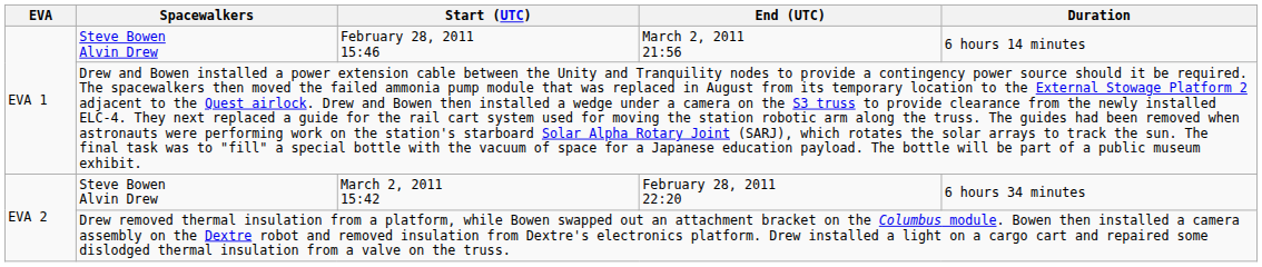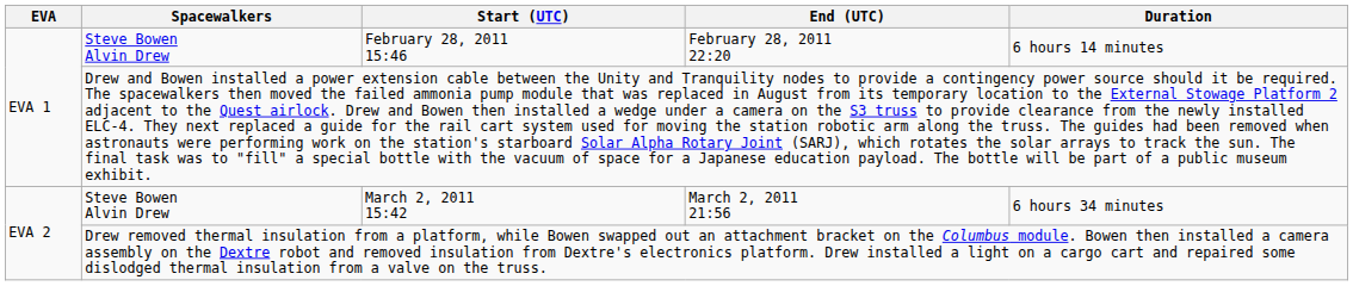February 28, 2011 15:46 | End (UTC): March 2, 2011 21:56 -> February 28, 2011 22:20
March 2, 2011 15:42 | End (UTC): February 28, 2011 22:20 -> March 2, 2011 21:56
